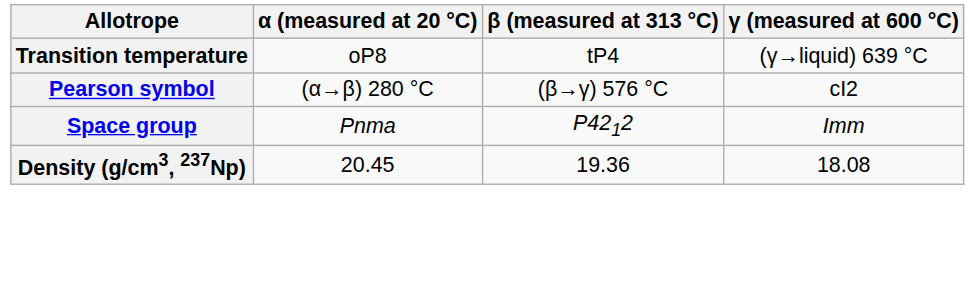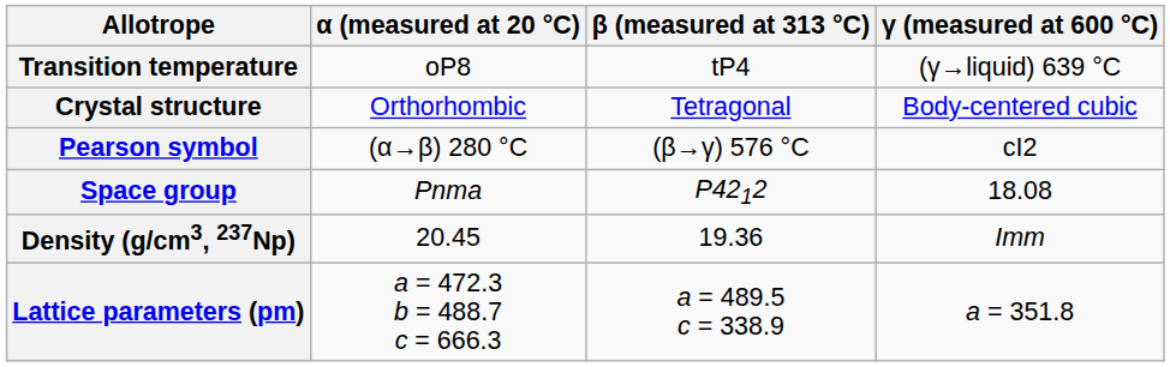+ row: Crystal structure | Orthorhombic | Tetragonal | Body-centered cubic
Space group | γ (measured at 600 °C): Imm -> 18.08
Density (g/cm3, 237Np) | γ (measured at 600 °C): 18.08 -> Imm
+ row: Lattice parameters (pm) | a = 472.3 b = 488.7 c = 666.3 | a = 489.5 c = 338.9 | a = 351.8
